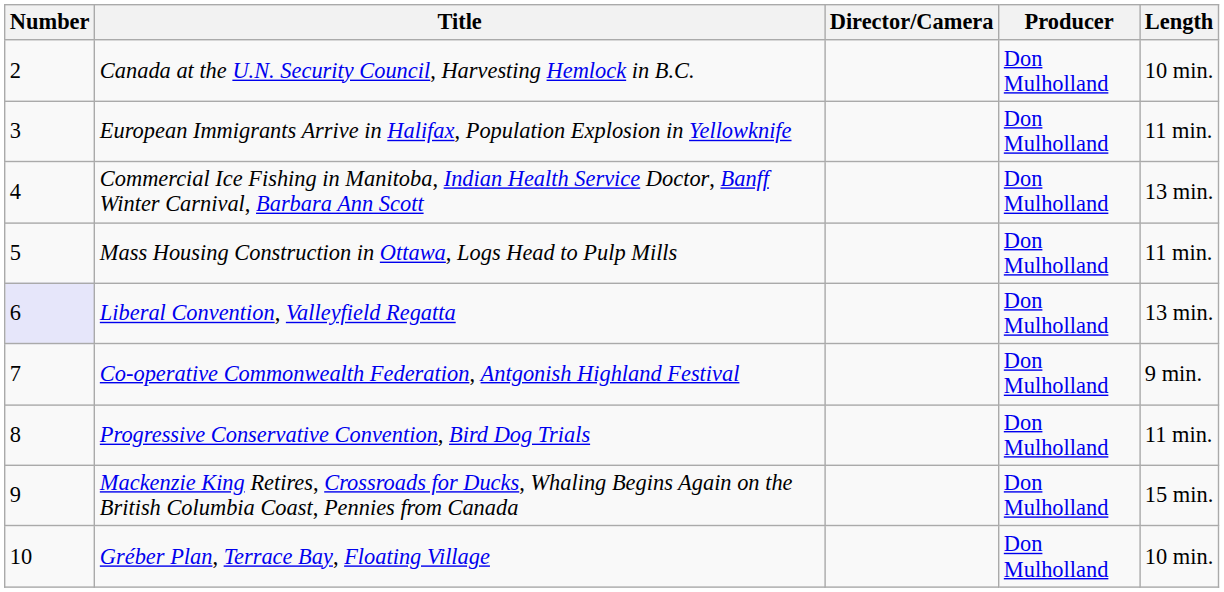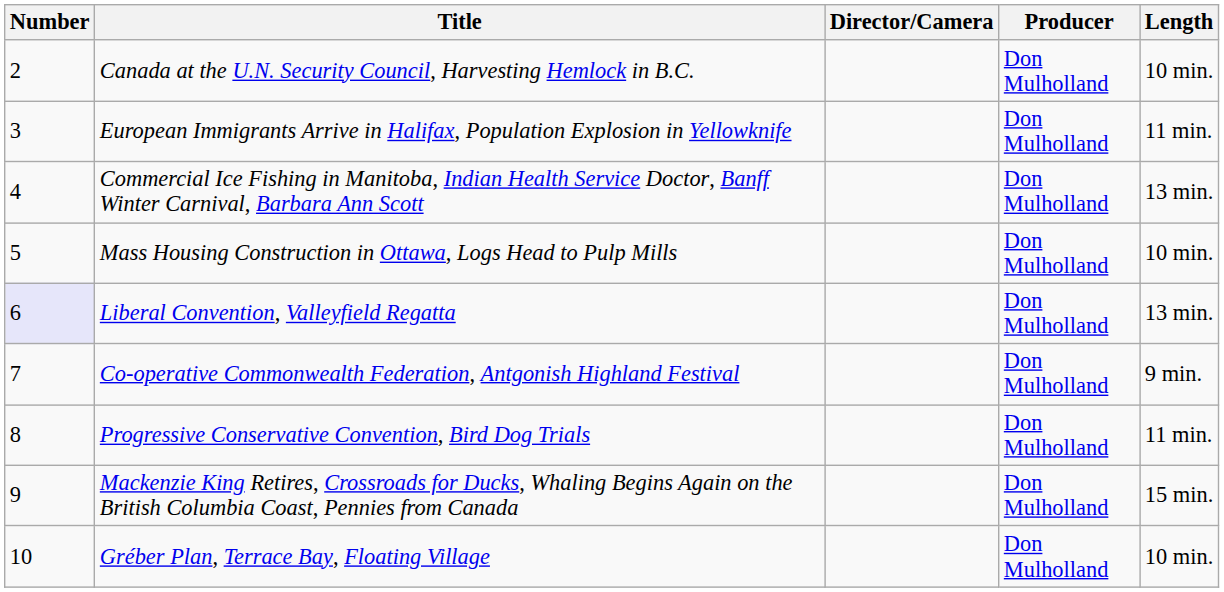Mass Housing Construction in Ottawa, Logs Head to Pulp Mills | Length: 11 min. -> 10 min.
